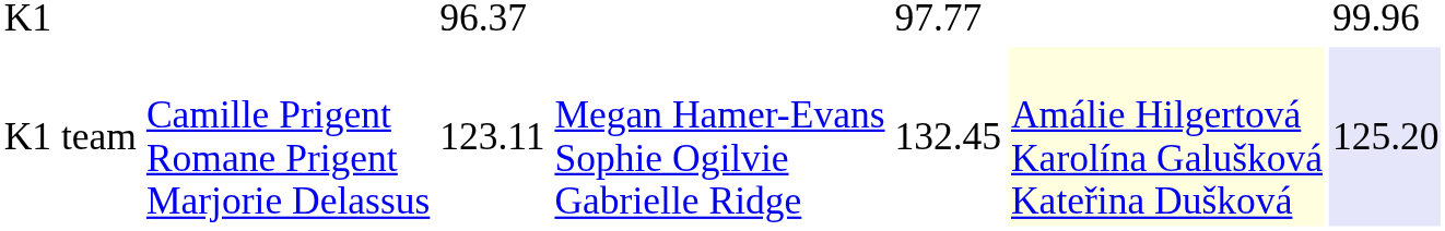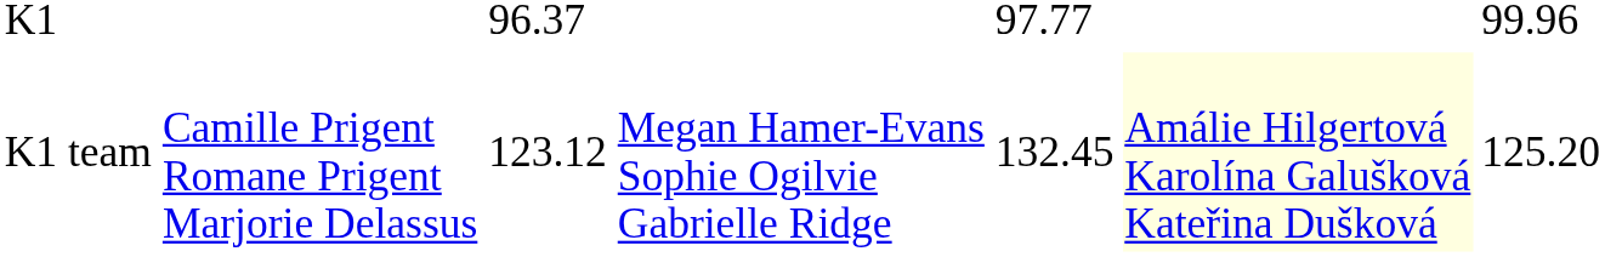K1 team | column 3: 123.11 -> 123.12
K1 team | column 7: lavender background -> no background
